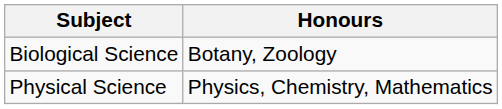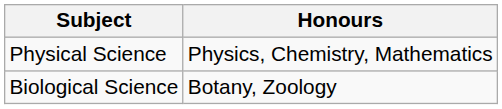rows swapped: Physical Science <-> Biological Science
